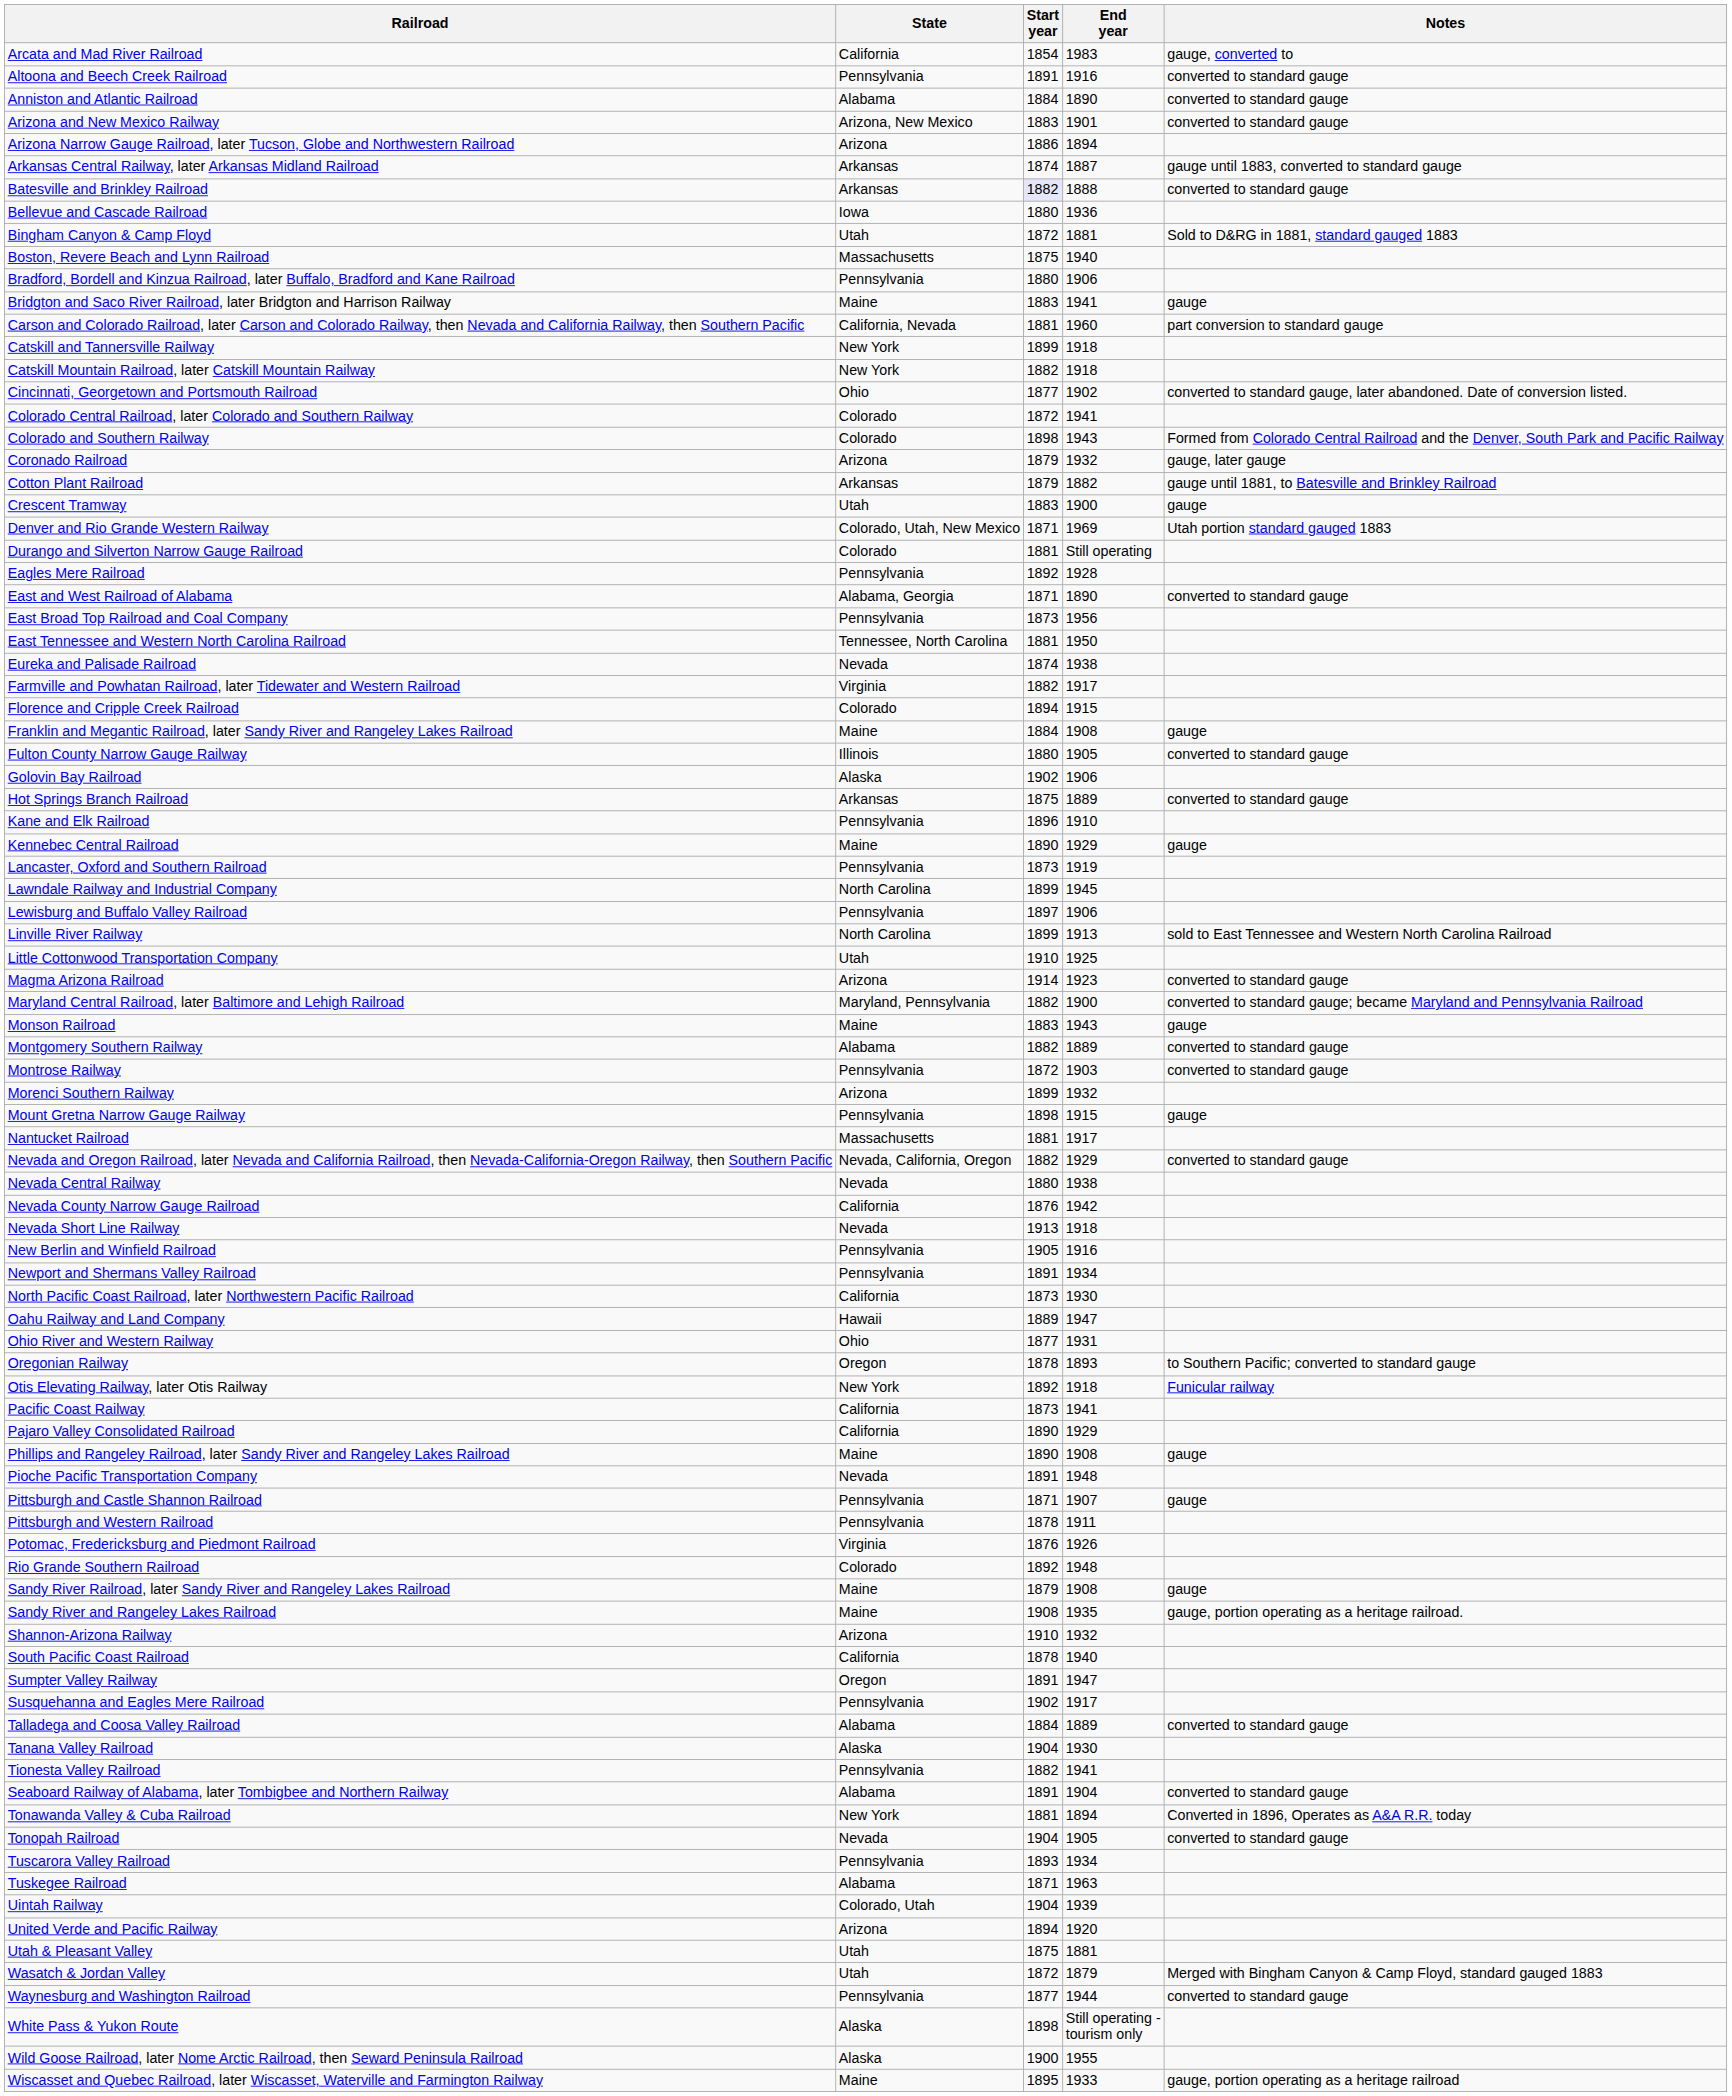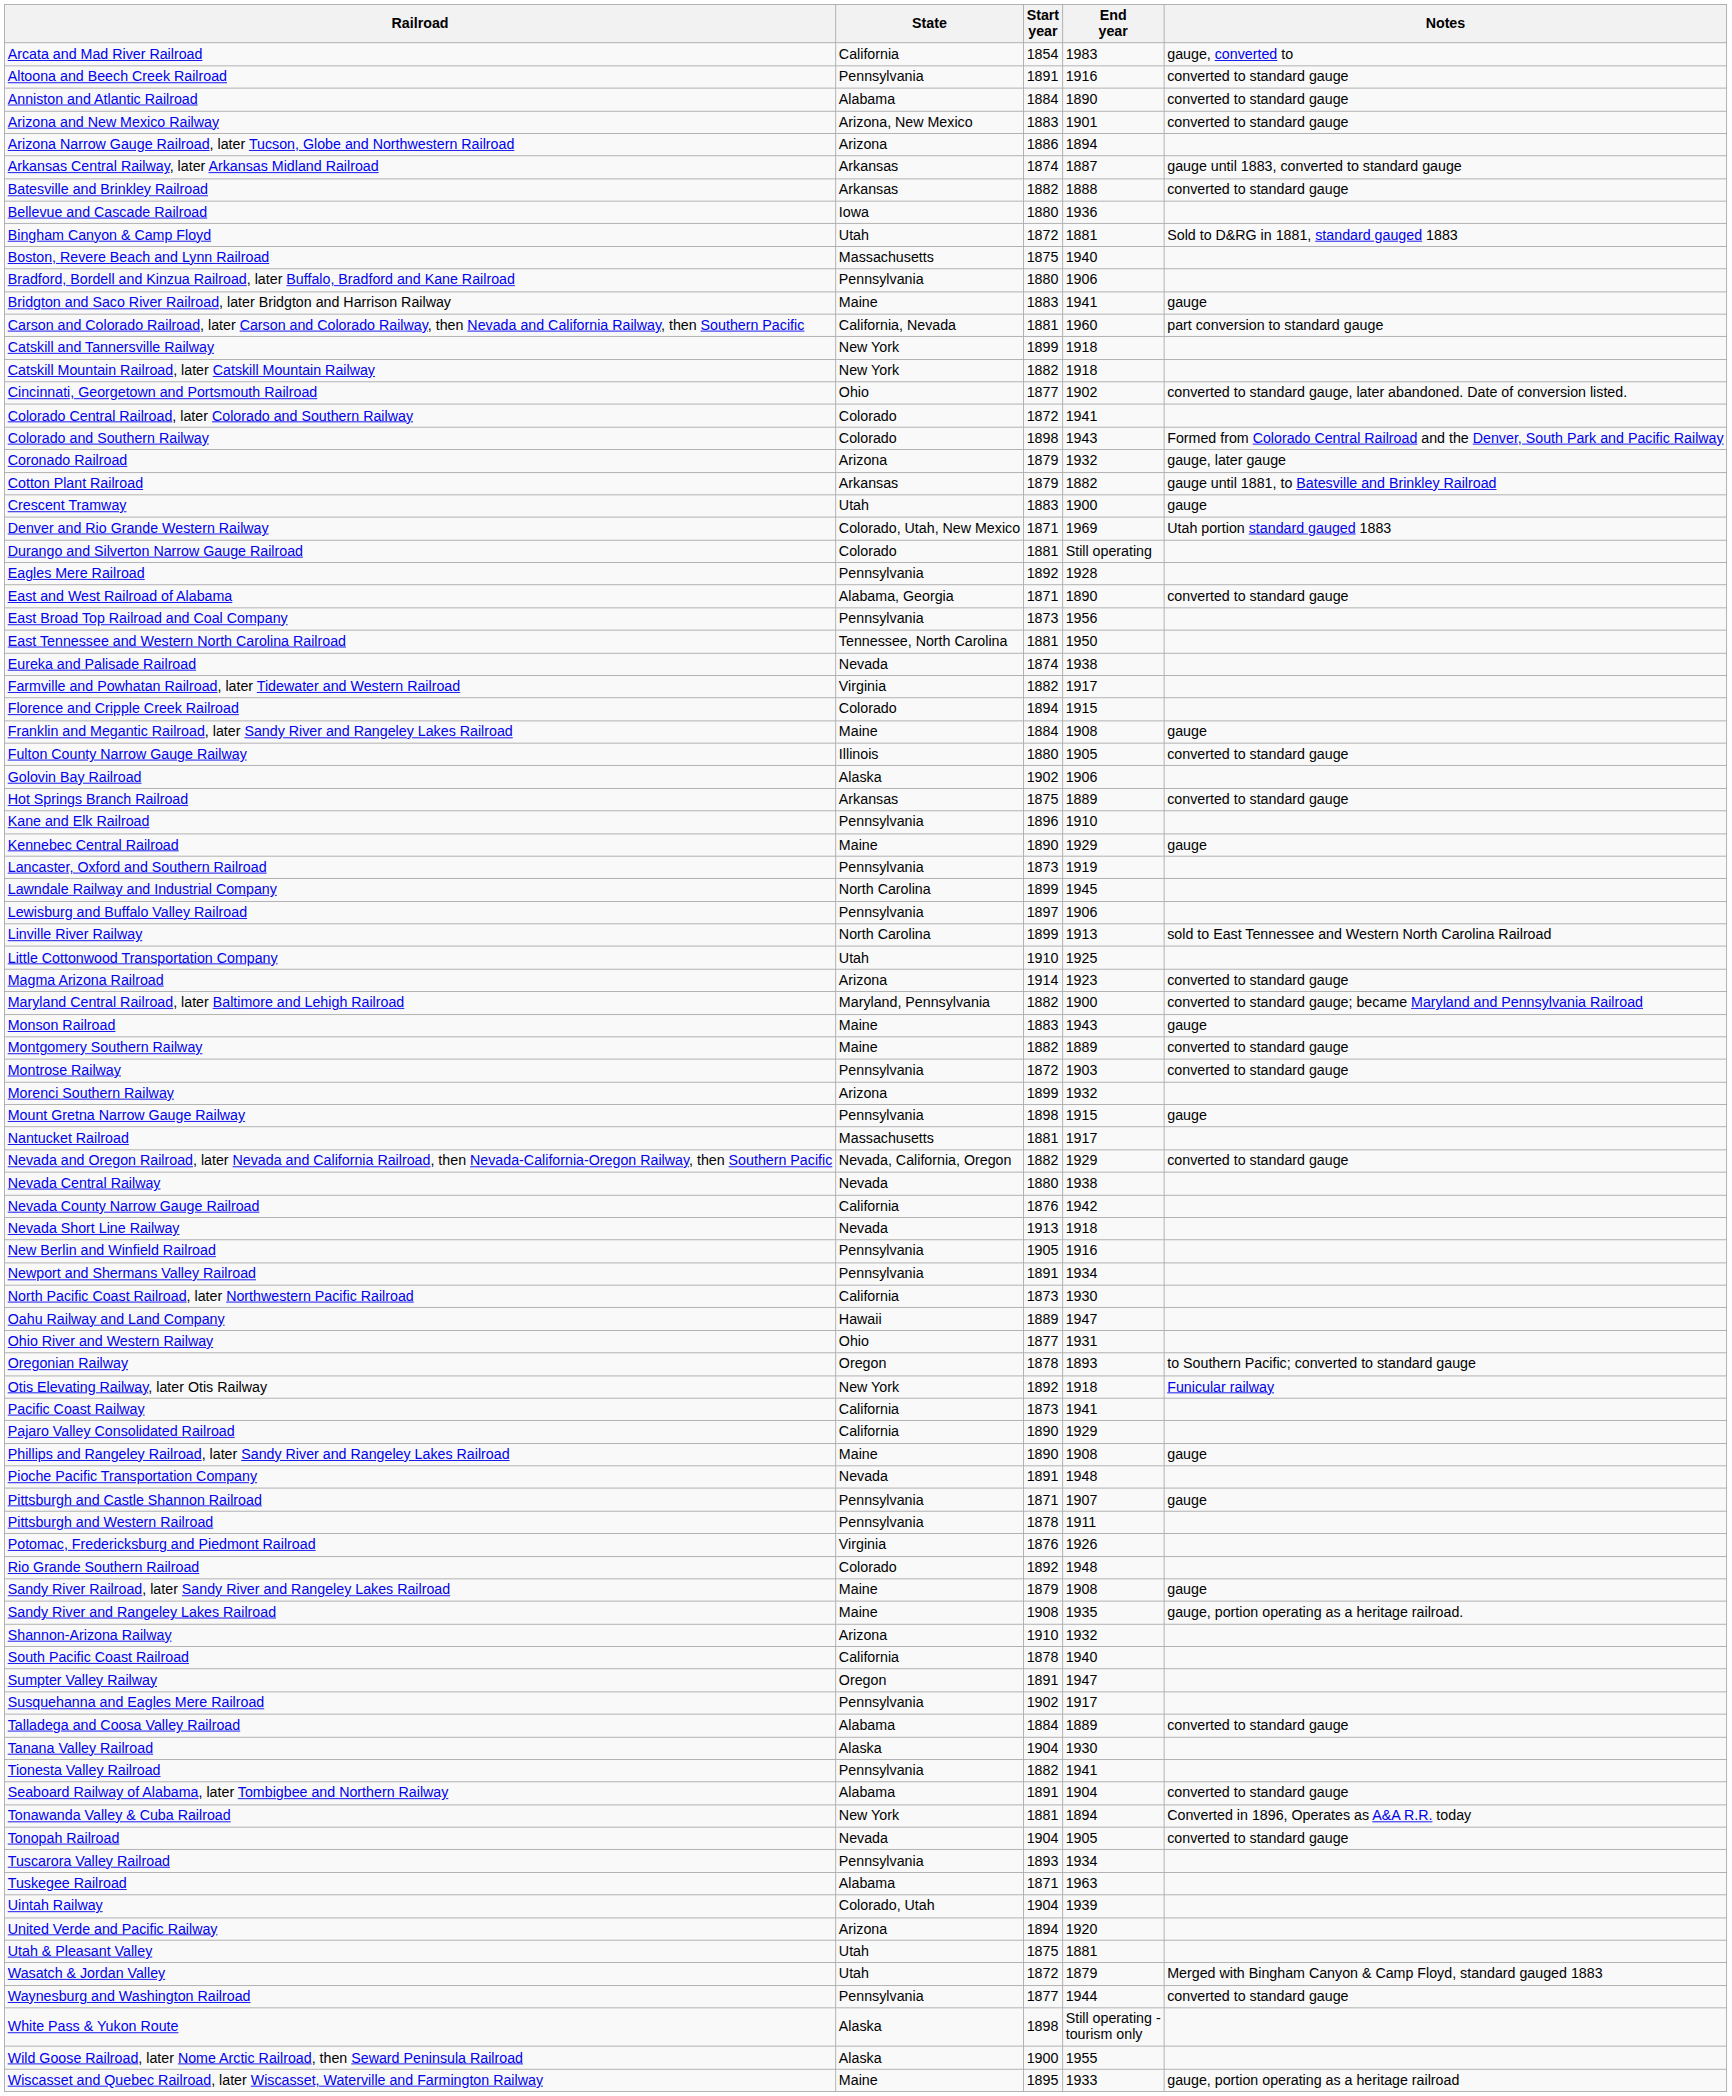Batesville and Brinkley Railroad | Start year: lavender background -> no background
Montgomery Southern Railway | State: Alabama -> Maine
